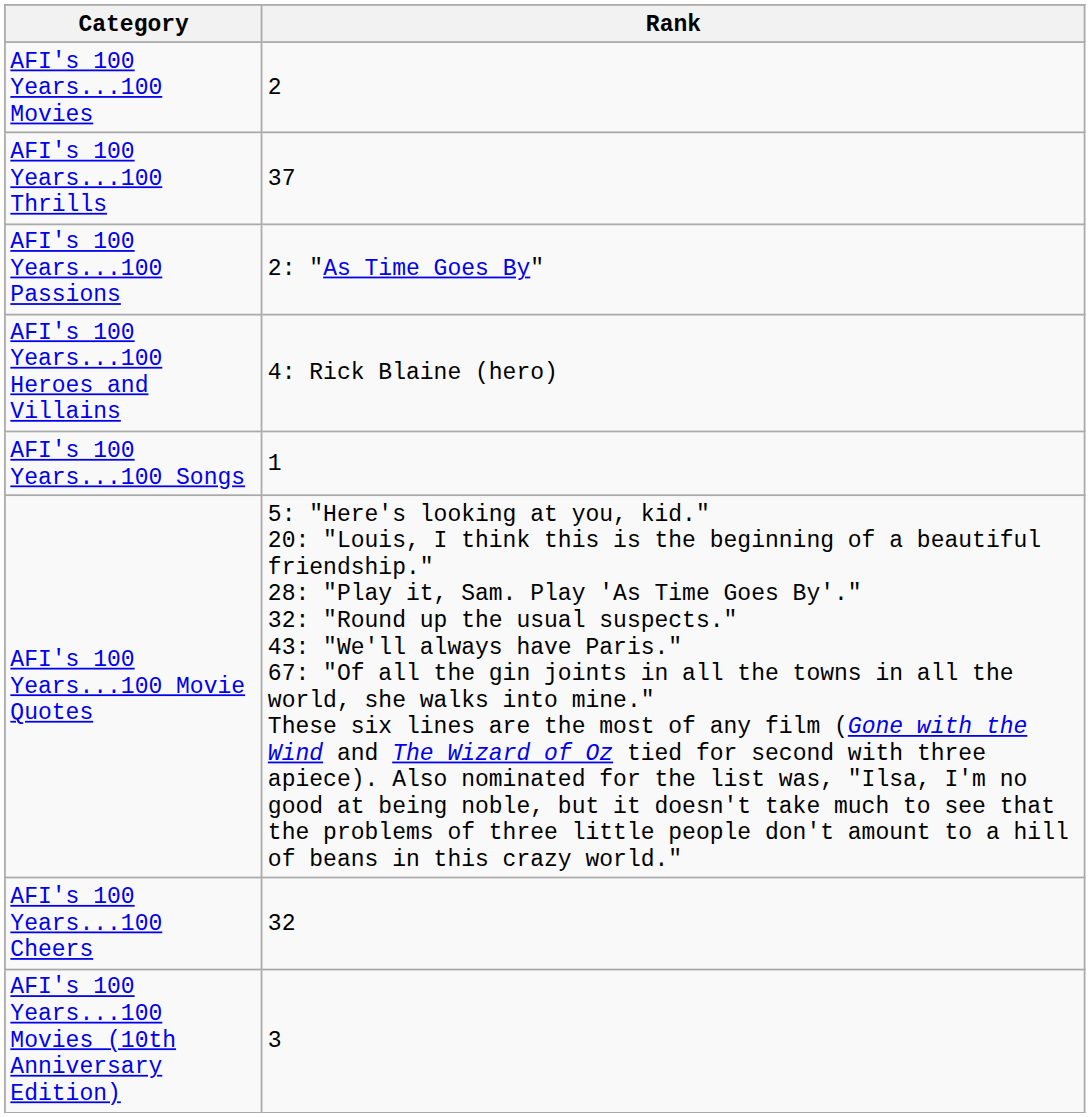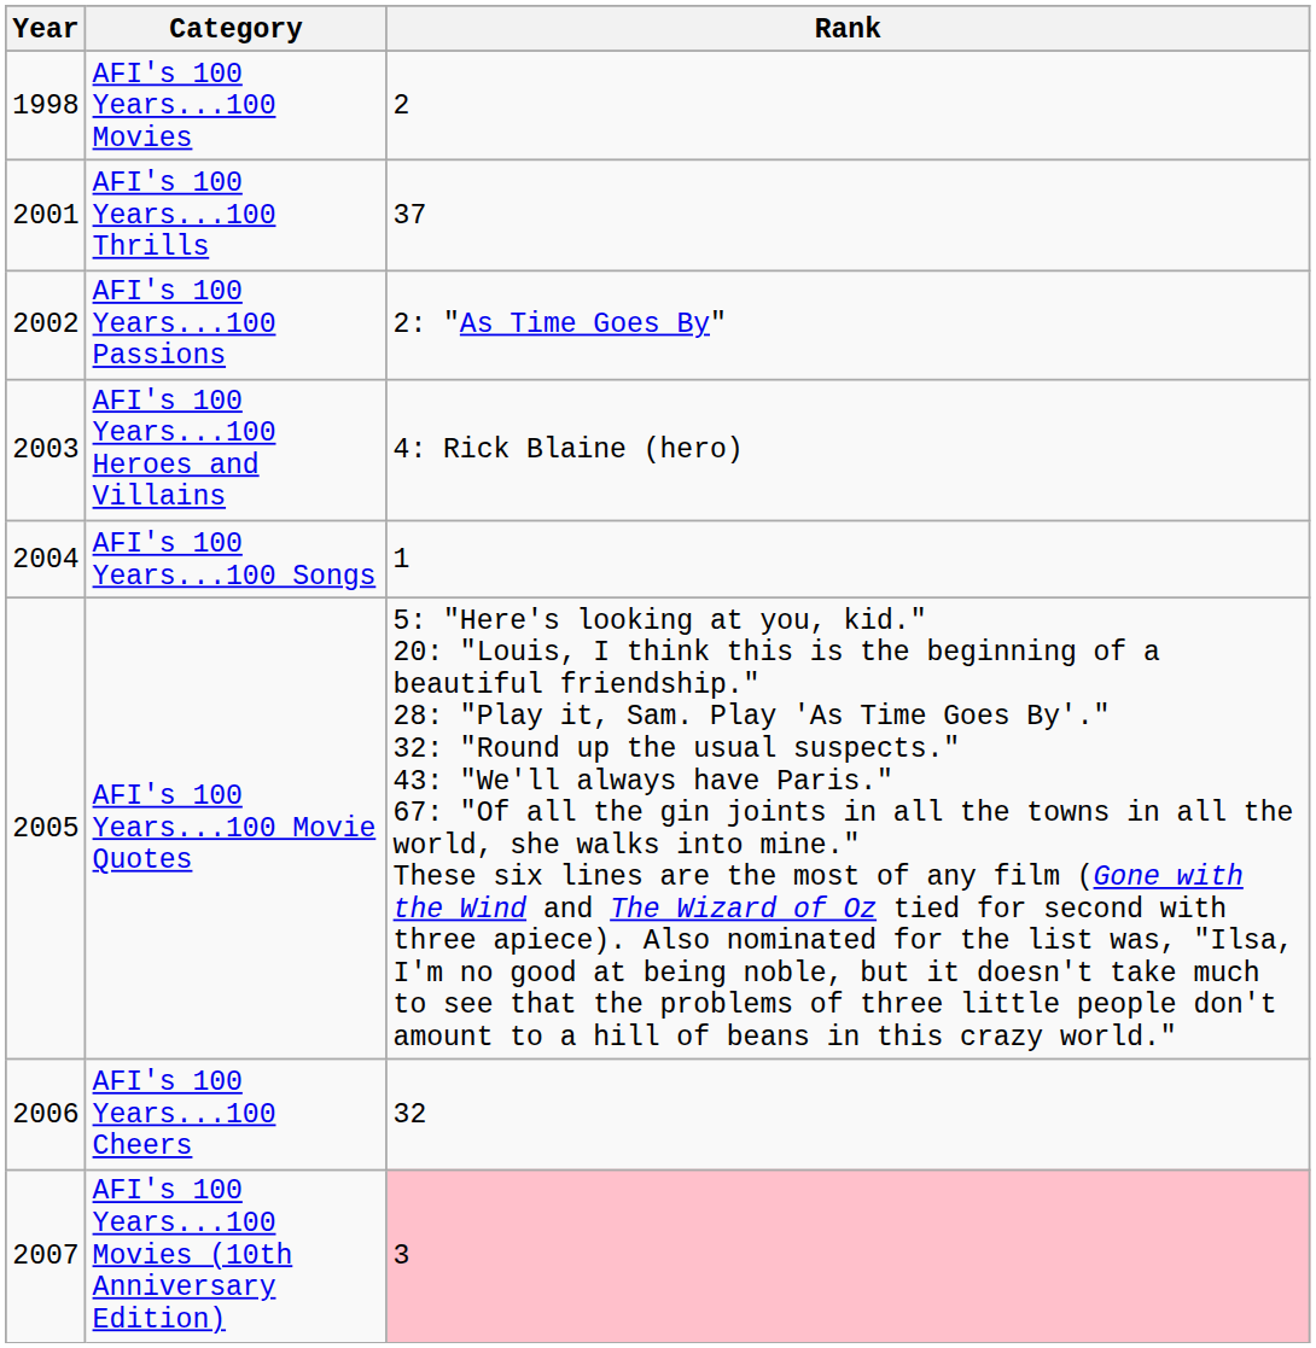+ column: Year | 1998 | 2001 | 2002 | 2003 | 2004 | 2005 | 2006 | 2007
AFI's 100 Years...100 Movies (10th Anniversary Edition) | Rank: no background -> pink background
